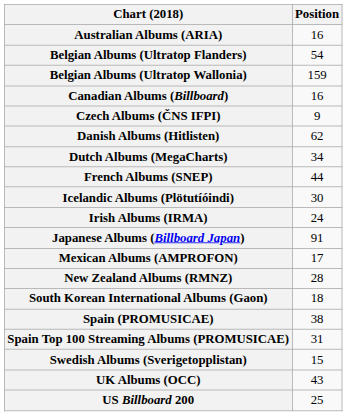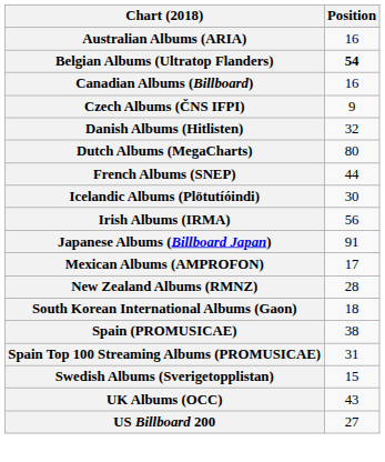Belgian Albums (Ultratop Flanders) | Position: normal -> bold
- row: Belgian Albums (Ultratop Wallonia) | 159
Danish Albums (Hitlisten) | Position: 62 -> 32
Dutch Albums (MegaCharts) | Position: 34 -> 80
Irish Albums (IRMA) | Position: 24 -> 56
US Billboard 200 | Position: 25 -> 27
